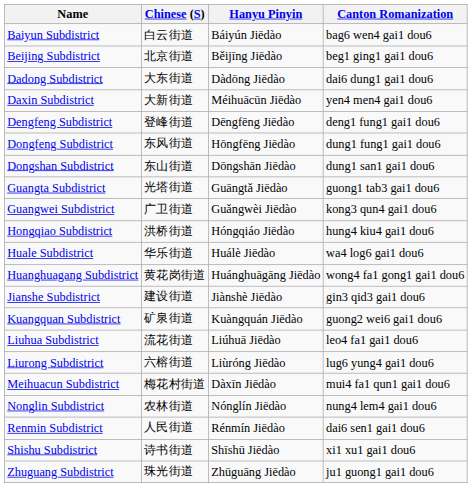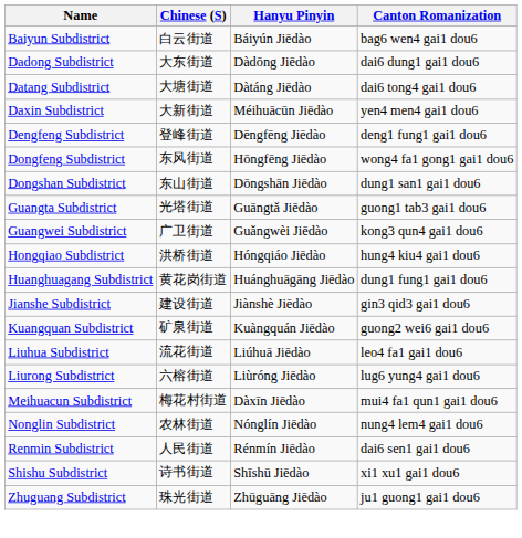- row: Beijing Subdistrict | 北京街道 | Běijīng Jiēdào | beg1 ging1 gai1 dou6
+ row: Datang Subdistrict | 大塘街道 | Dàtáng Jiēdào | dai6 tong4 gai1 dou6
Dongfeng Subdistrict | Canton Romanization: dung1 fung1 gai1 dou6 -> wong4 fa1 gong1 gai1 dou6
- row: Huale Subdistrict | 华乐街道 | Huálè Jiēdào | wa4 log6 gai1 dou6
Huanghuagang Subdistrict | Canton Romanization: wong4 fa1 gong1 gai1 dou6 -> dung1 fung1 gai1 dou6
